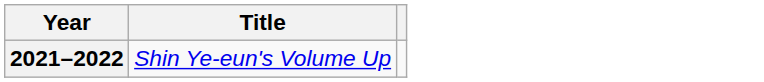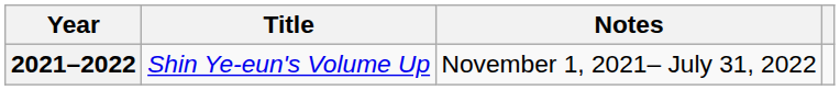+ column: Notes | November 1, 2021– July 31, 2022
